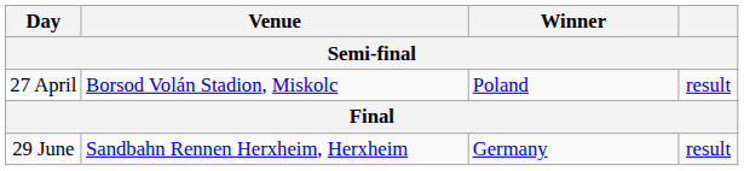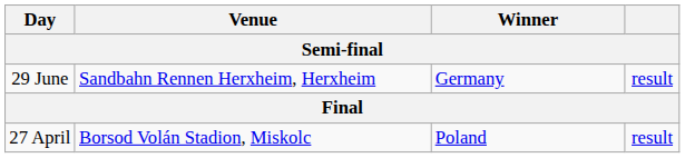rows swapped: 27 April <-> 29 June
